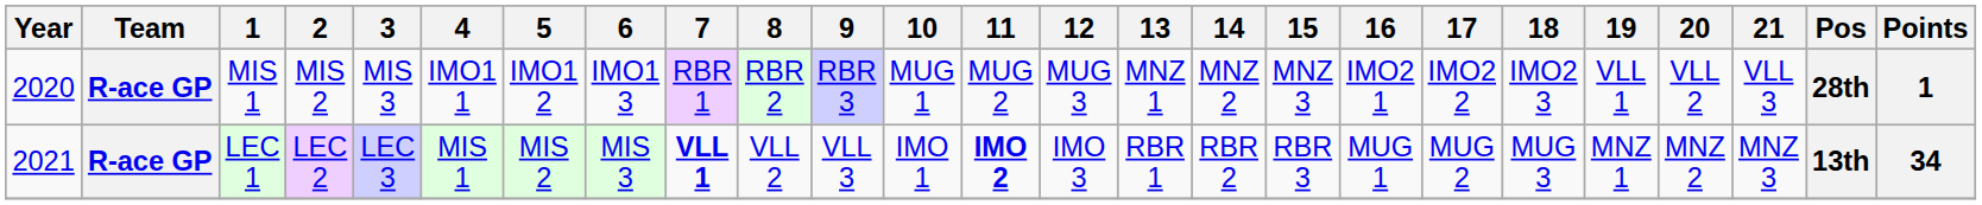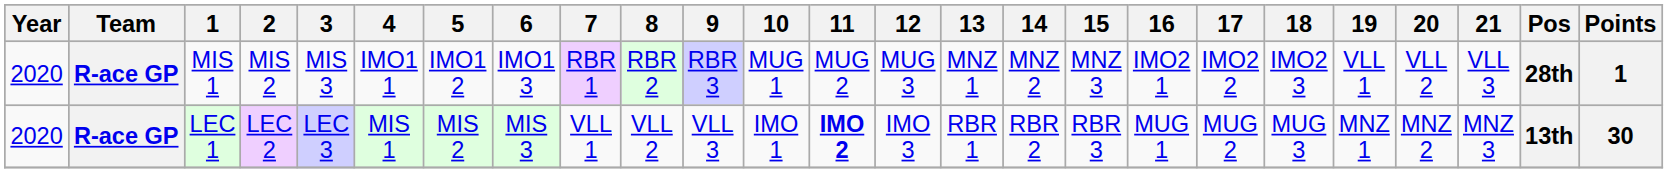LEC 1 | Year: 2021 -> 2020
LEC 1 | 7: bold -> normal
LEC 1 | Points: 34 -> 30
